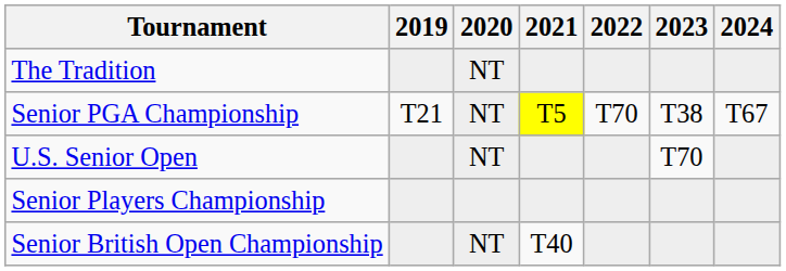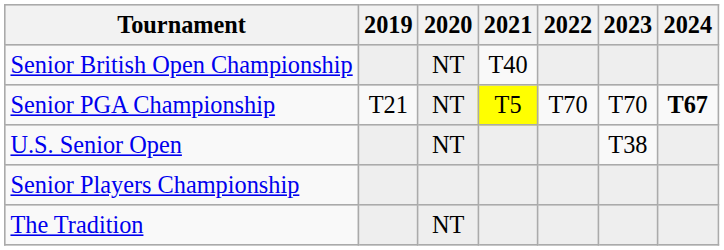rows swapped: The Tradition <-> Senior British Open Championship
Senior PGA Championship | 2023: T38 -> T70
Senior PGA Championship | 2024: normal -> bold
U.S. Senior Open | 2023: T70 -> T38
